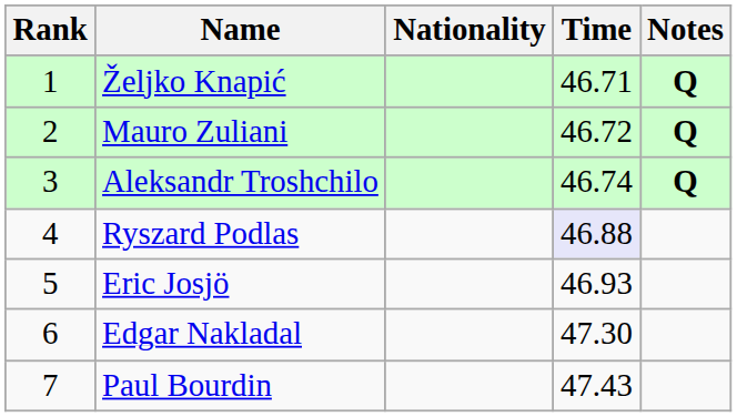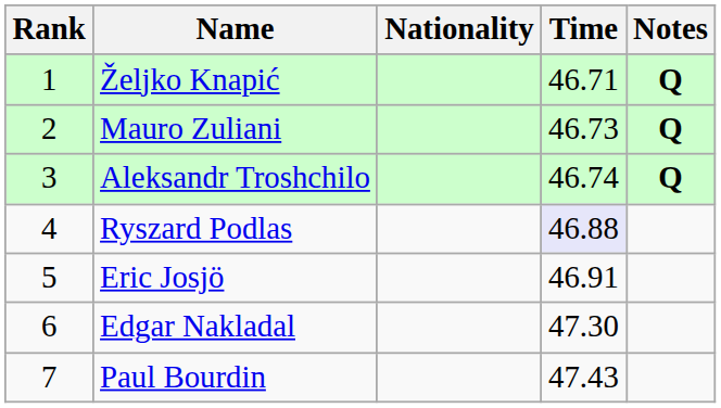Mauro Zuliani | Time: 46.72 -> 46.73
Eric Josjö | Time: 46.93 -> 46.91
